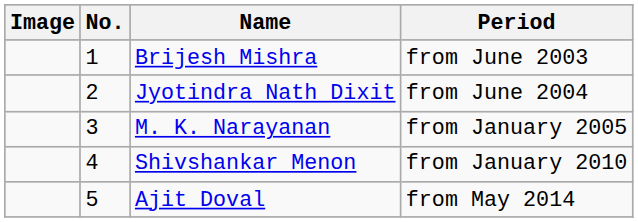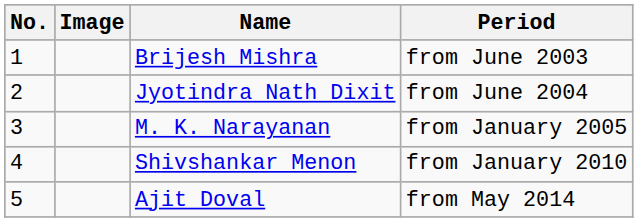columns swapped: No. <-> Image
